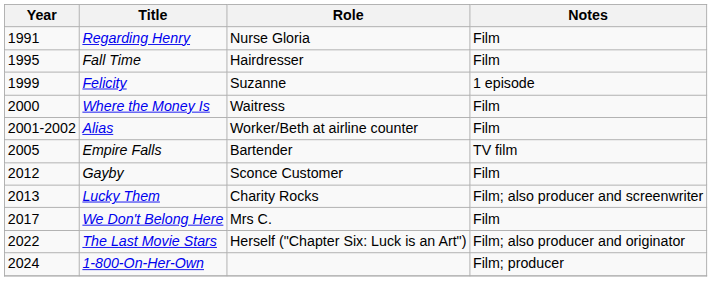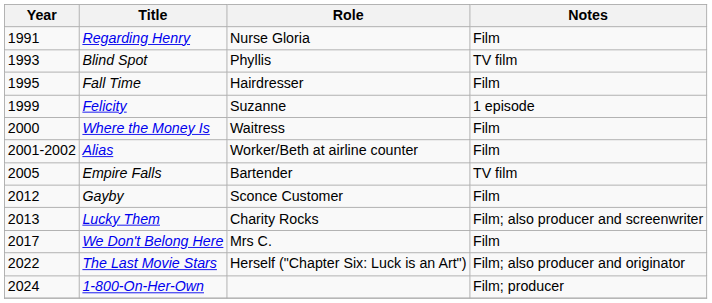+ row: 1993 | Blind Spot | Phyllis | TV film
